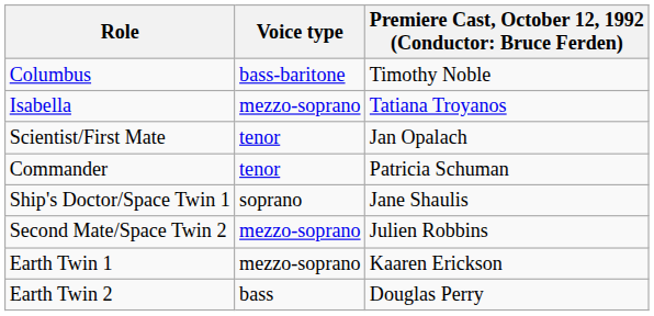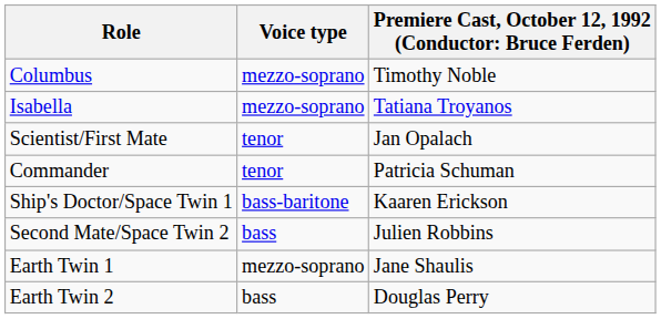Columbus | Voice type: bass-baritone -> mezzo-soprano
Ship's Doctor/Space Twin 1 | Voice type: soprano -> bass-baritone
Ship's Doctor/Space Twin 1 | column 3: Jane Shaulis -> Kaaren Erickson
Second Mate/Space Twin 2 | Voice type: mezzo-soprano -> bass
Earth Twin 1 | column 3: Kaaren Erickson -> Jane Shaulis
